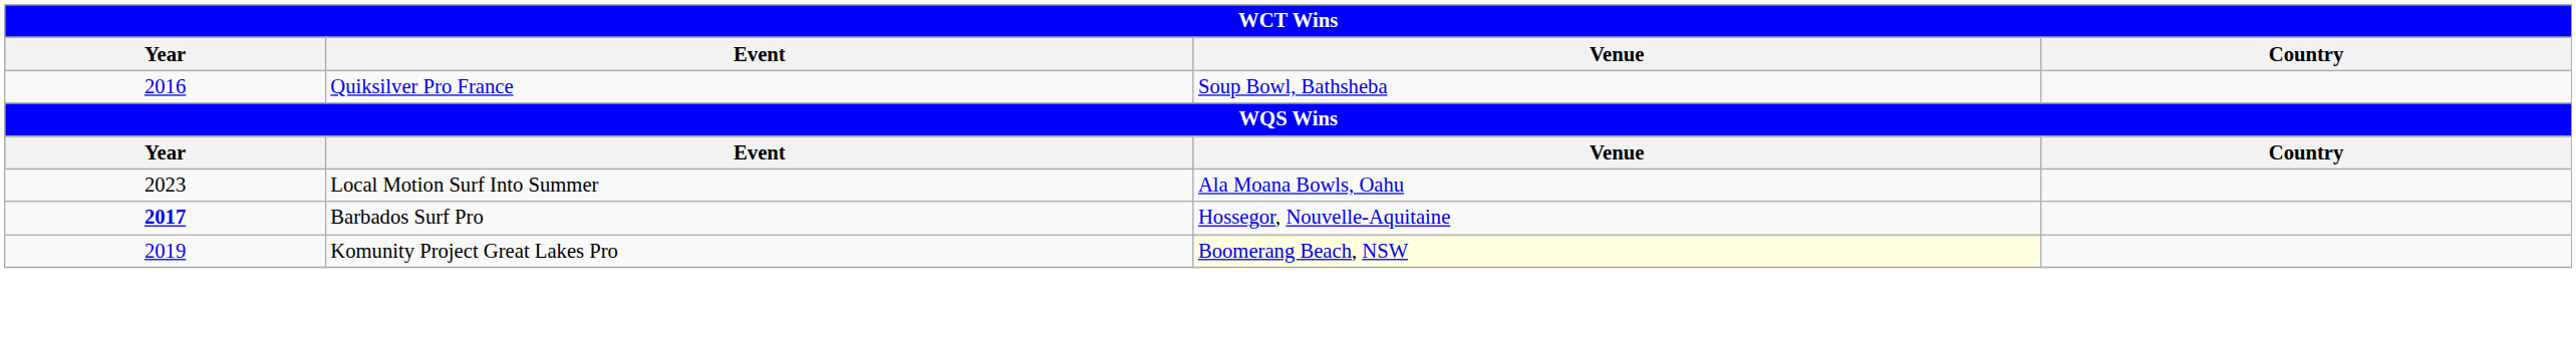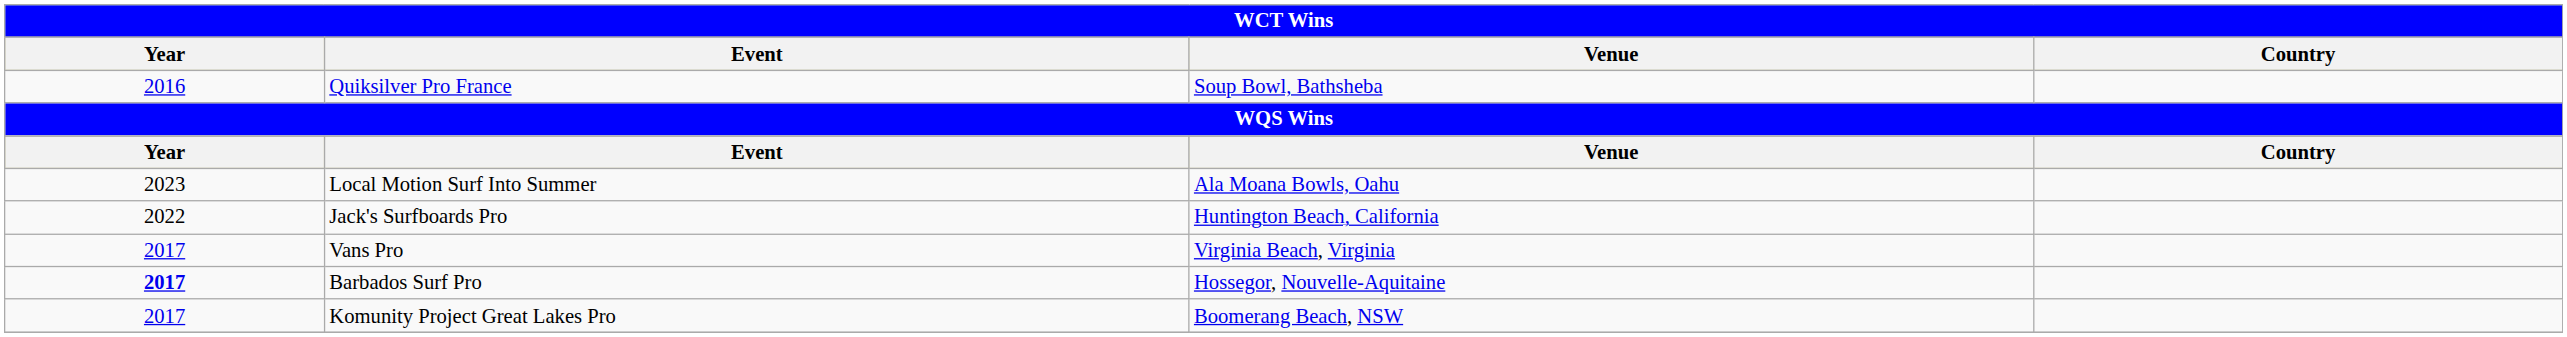+ row: 2022 | Jack's Surfboards Pro | Huntington Beach, California
+ row: 2017 | Vans Pro | Virginia Beach, Virginia
Komunity Project Great Lakes Pro | Year: 2019 -> 2017
Komunity Project Great Lakes Pro | Venue: lightyellow background -> no background
